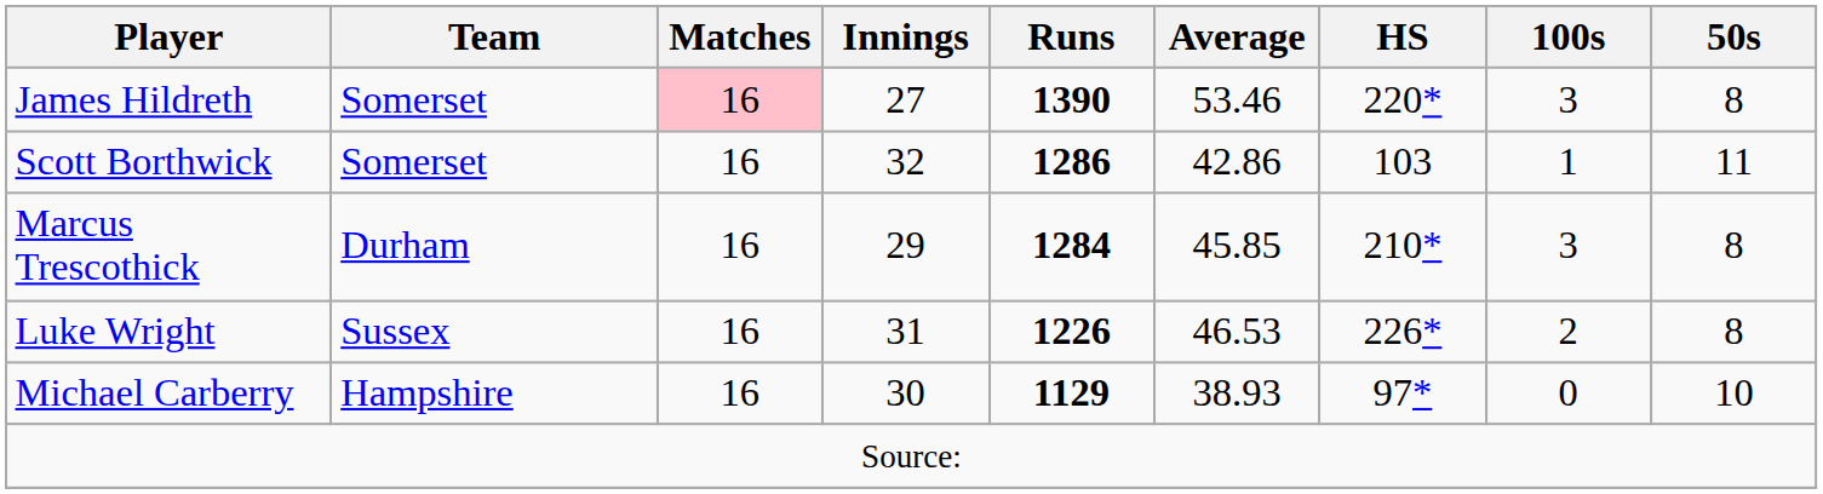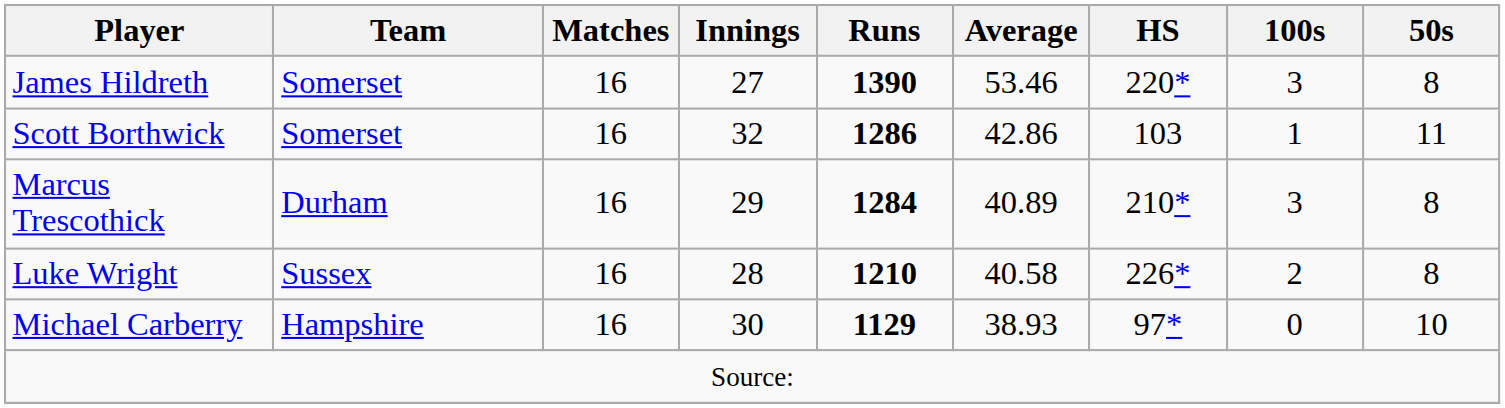James Hildreth | Matches: pink background -> no background
Marcus Trescothick | Average: 45.85 -> 40.89
Luke Wright | Innings: 31 -> 28
Luke Wright | Runs: 1226 -> 1210
Luke Wright | Average: 46.53 -> 40.58
